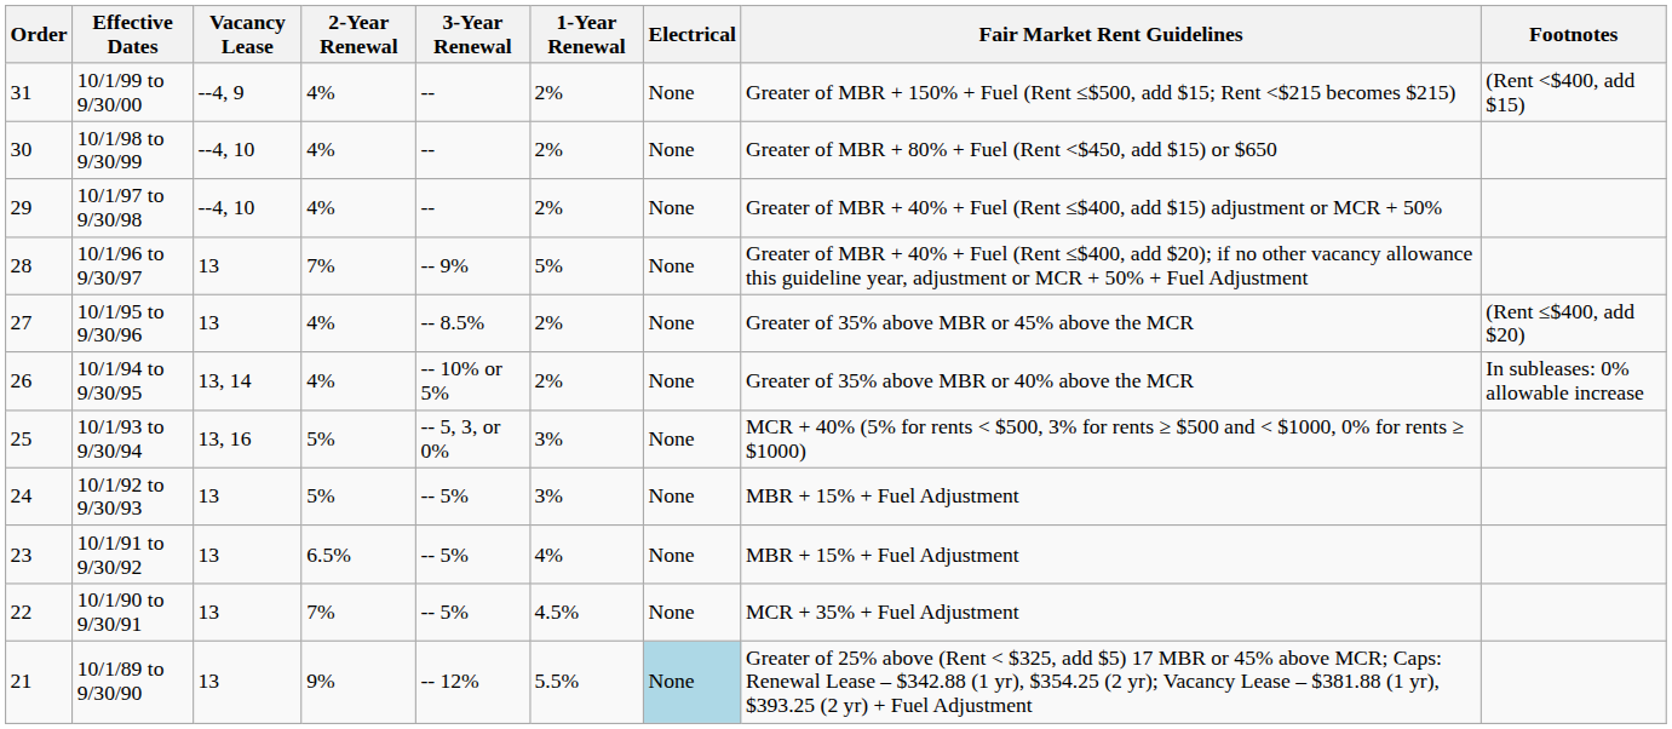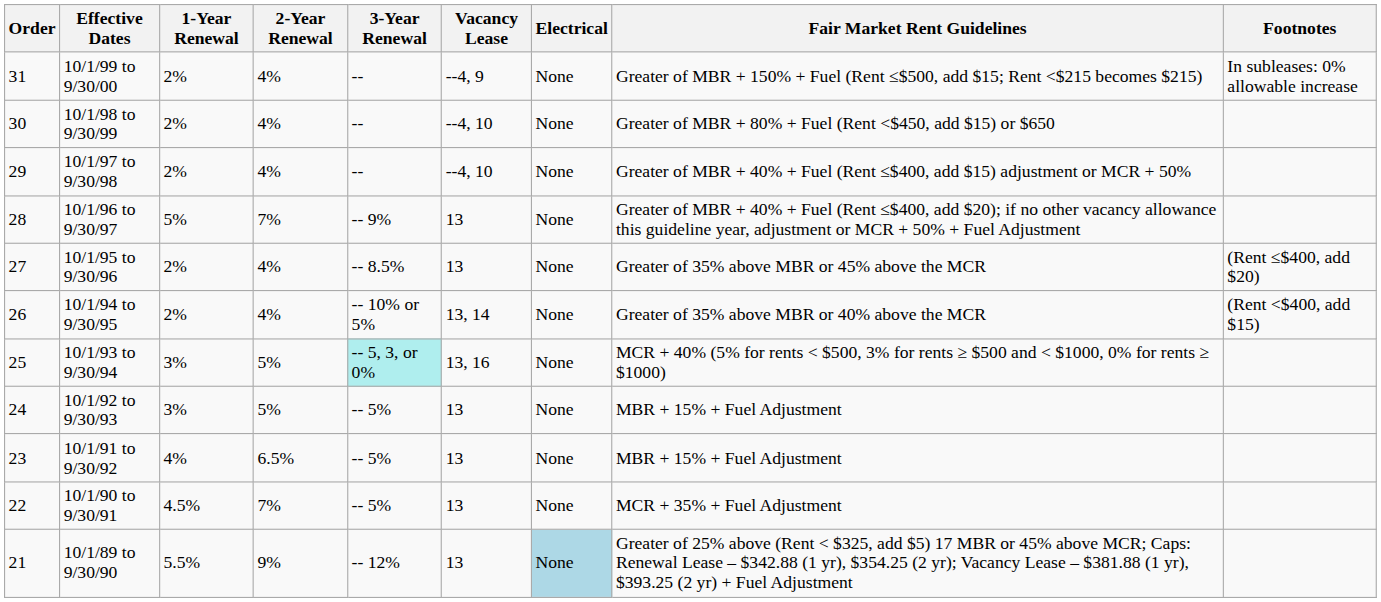columns swapped: 1‑Year Renewal <-> Vacancy Lease
10/1/99 to 9/30/00 | Footnotes: (Rent <$400, add $15) -> In subleases: 0% allowable increase
10/1/94 to 9/30/95 | Footnotes: In subleases: 0% allowable increase -> (Rent <$400, add $15)
10/1/93 to 9/30/94 | 3‑Year Renewal: no background -> paleturquoise background
